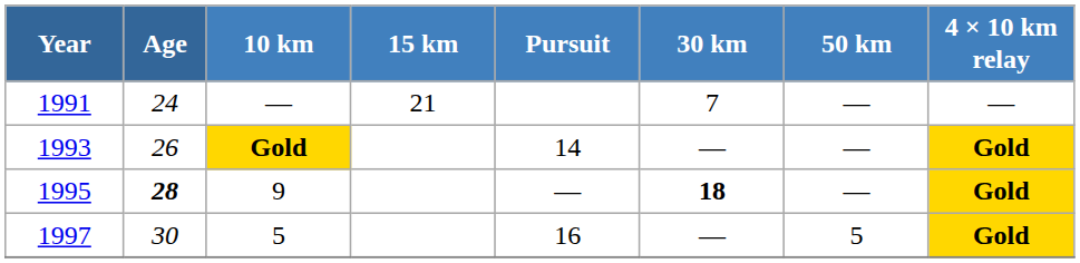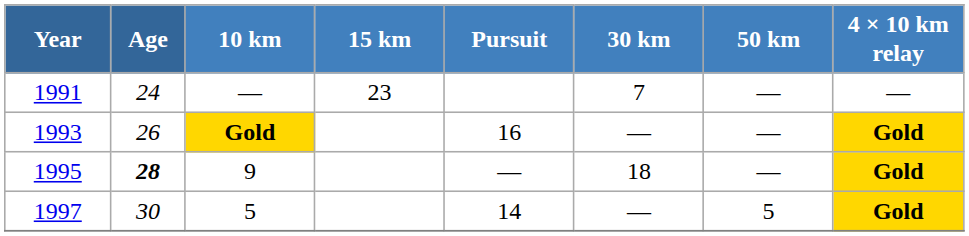1991 | 15 km: 21 -> 23
1993 | Pursuit: 14 -> 16
1995 | 30 km: bold -> normal
1997 | Pursuit: 16 -> 14
